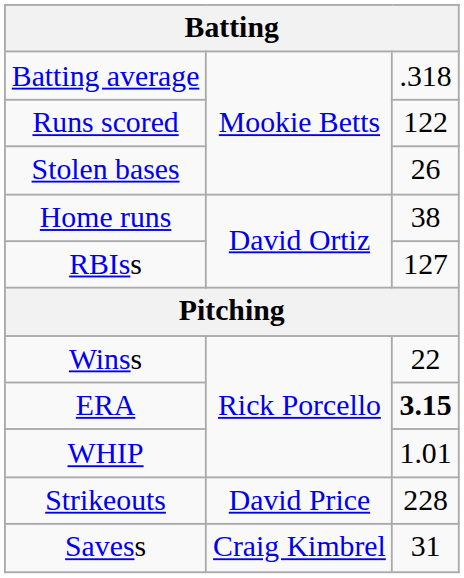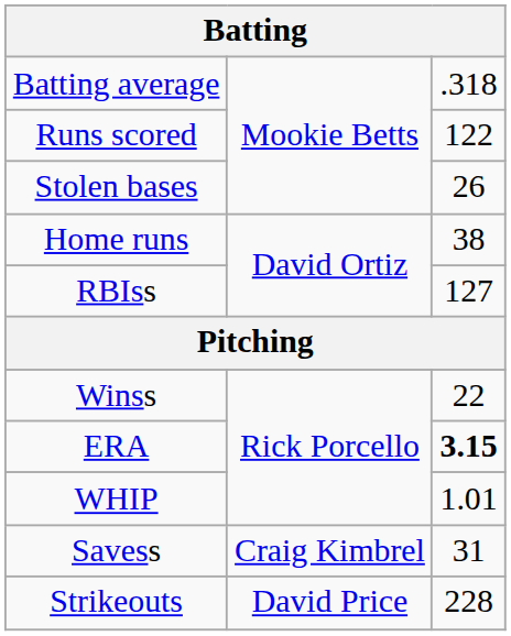rows swapped: Strikeouts <-> Savess
